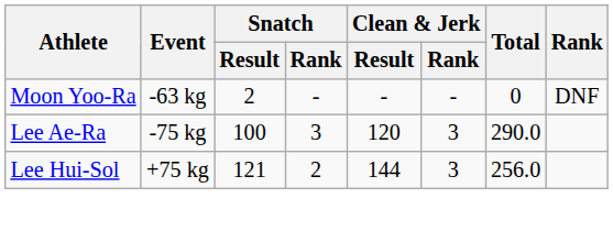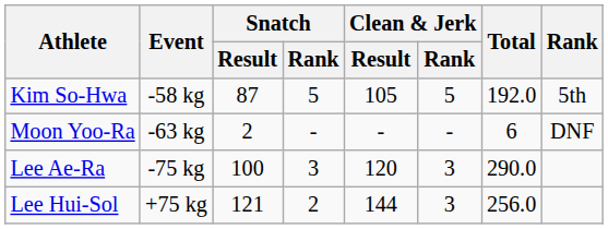+ row: Kim So-Hwa | -58 kg | 87 | 5 | 105 | 5 | 192.0 | 5th
Moon Yoo-Ra | Total: 0 -> 6
